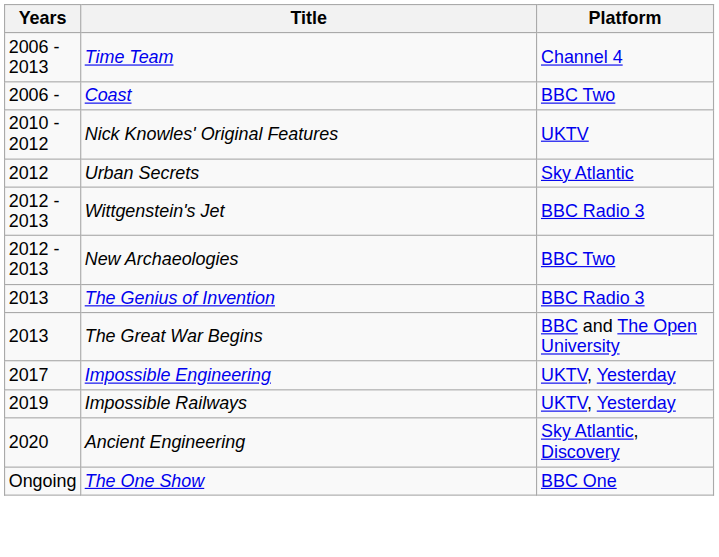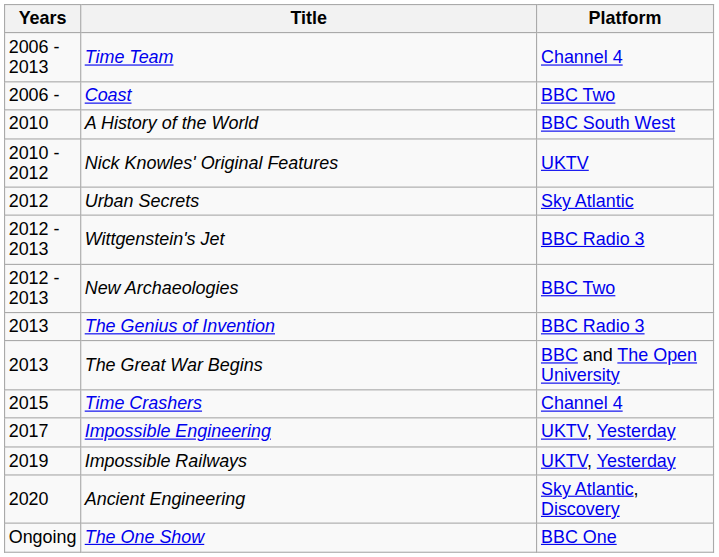+ row: 2010 | A History of the World | BBC South West
+ row: 2015 | Time Crashers | Channel 4
